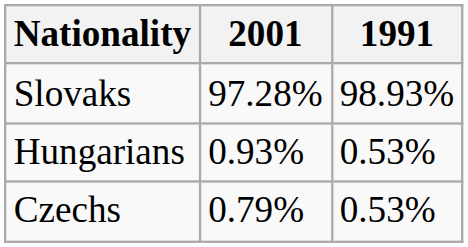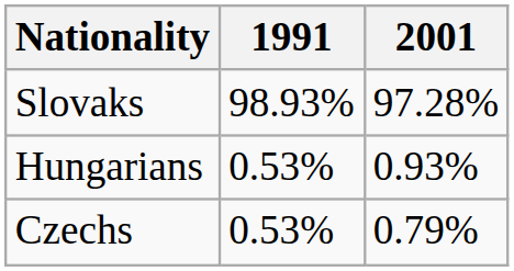columns swapped: 1991 <-> 2001
